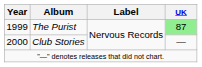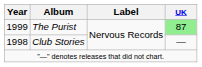Club Stories | Year: 2000 -> 1998
